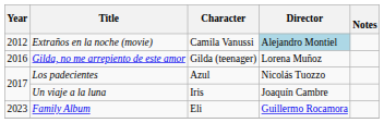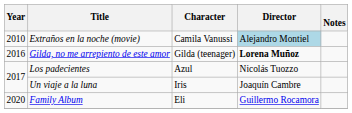Extraños en la noche (movie) | Year: 2012 -> 2010
Gilda, no me arrepiento de este amor | Director: normal -> bold
Family Album | Year: 2023 -> 2020
